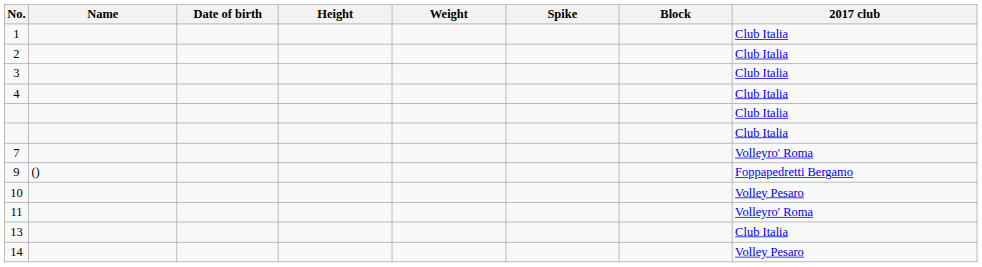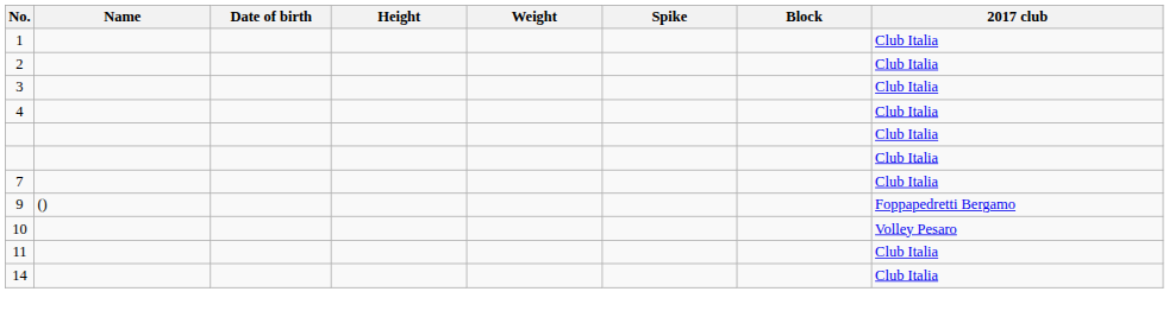7 | 2017 club: Volleyro' Roma -> Club Italia
11 | 2017 club: Volleyro' Roma -> Club Italia
- row: 13 | Club Italia
14 | 2017 club: Volley Pesaro -> Club Italia
